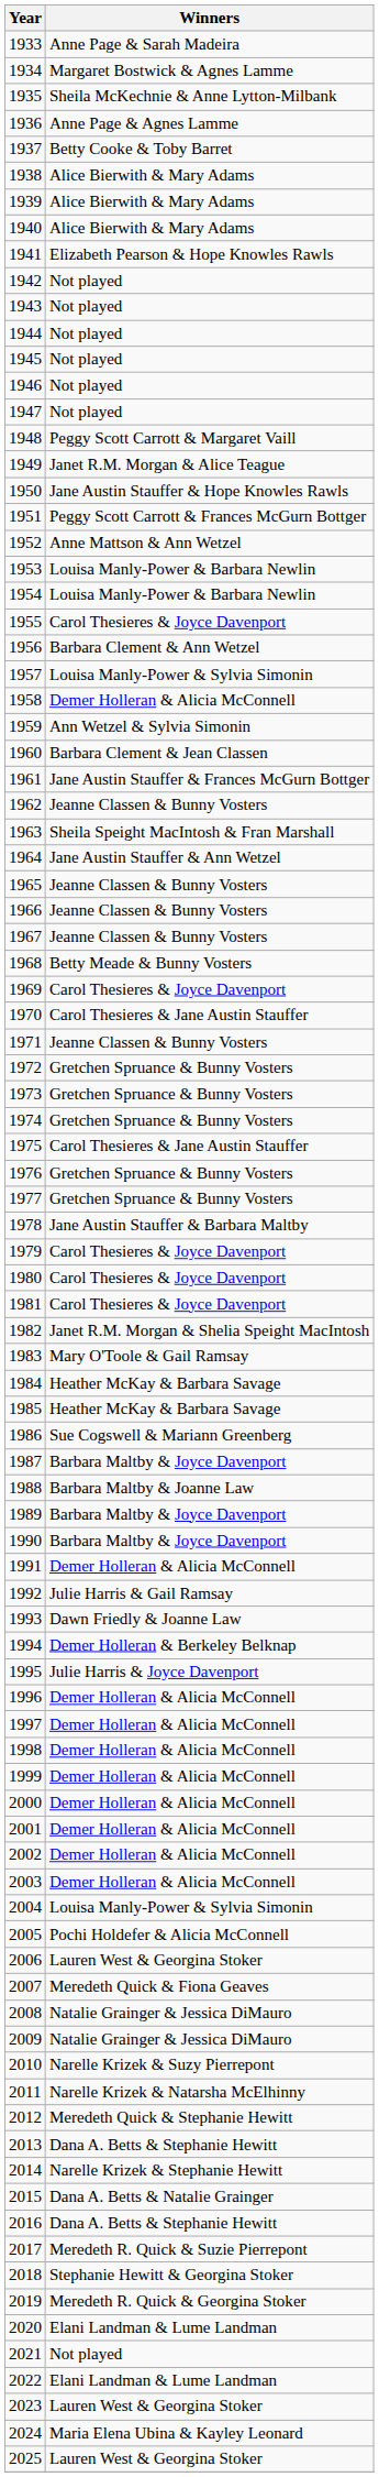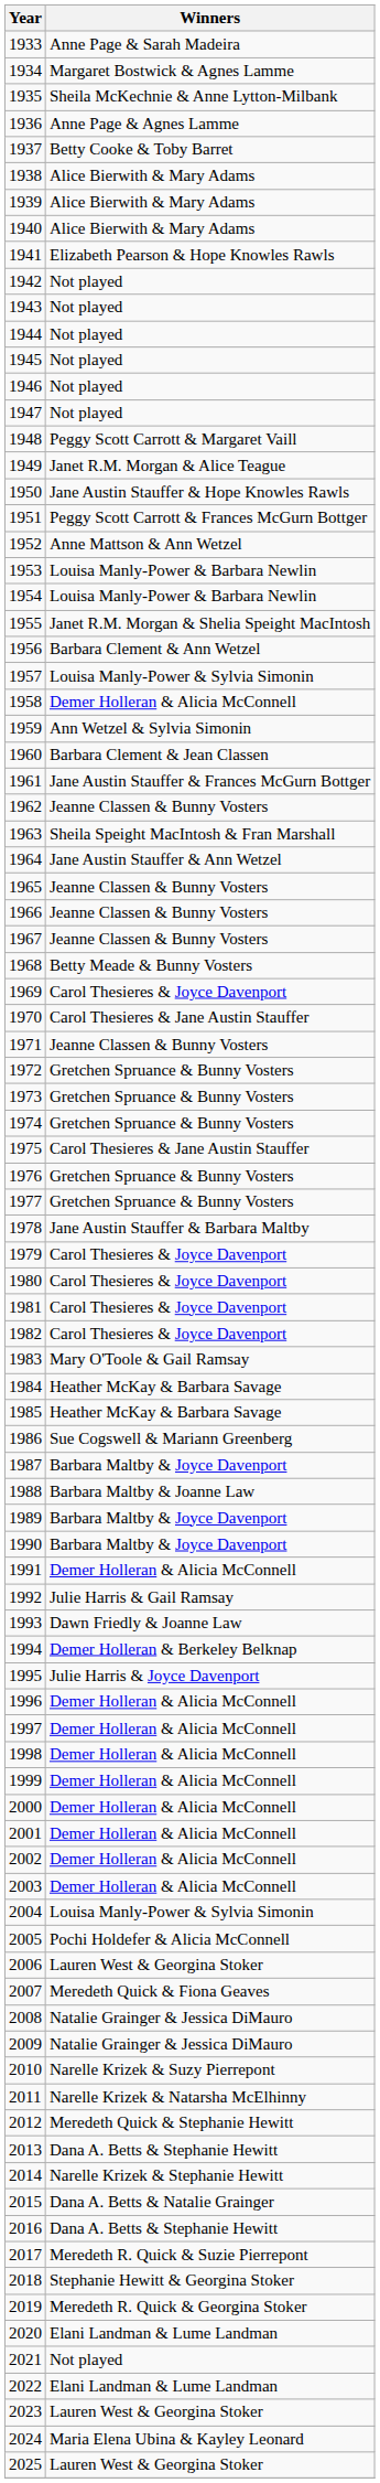1955 | Winners: Carol Thesieres & Joyce Davenport -> Janet R.M. Morgan & Shelia Speight MacIntosh
1982 | Winners: Janet R.M. Morgan & Shelia Speight MacIntosh -> Carol Thesieres & Joyce Davenport
